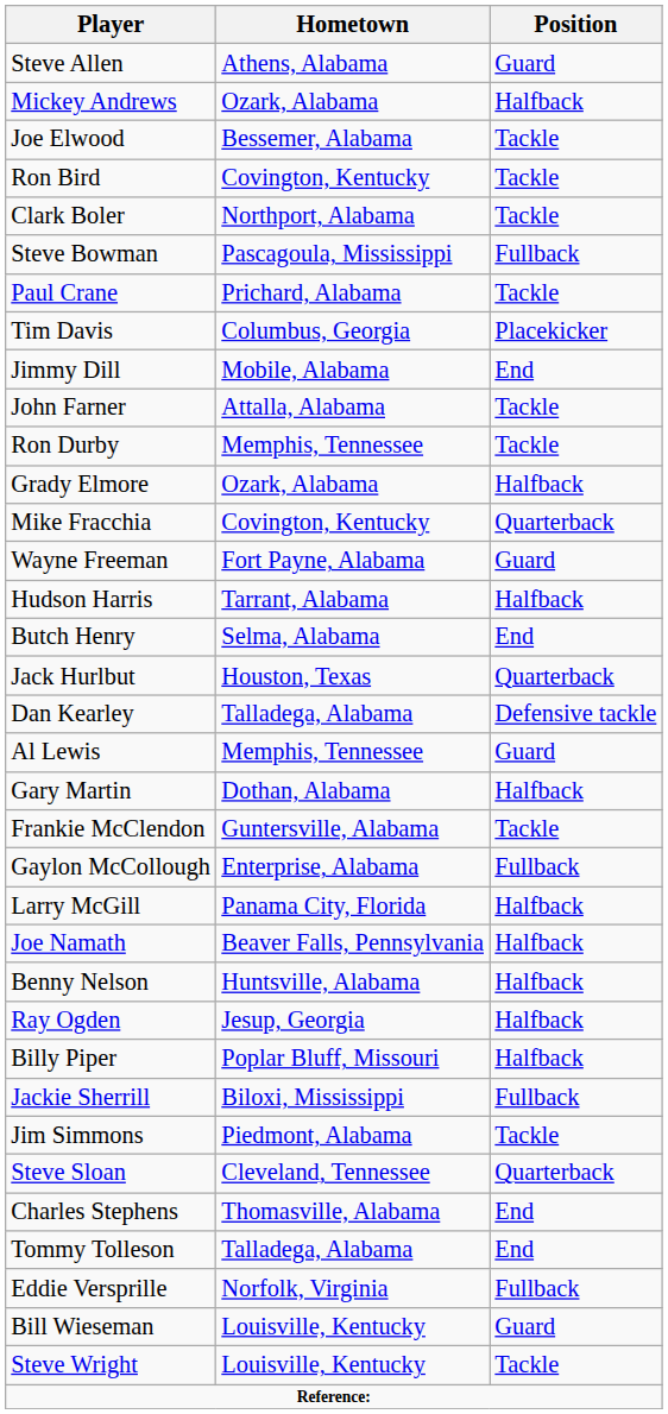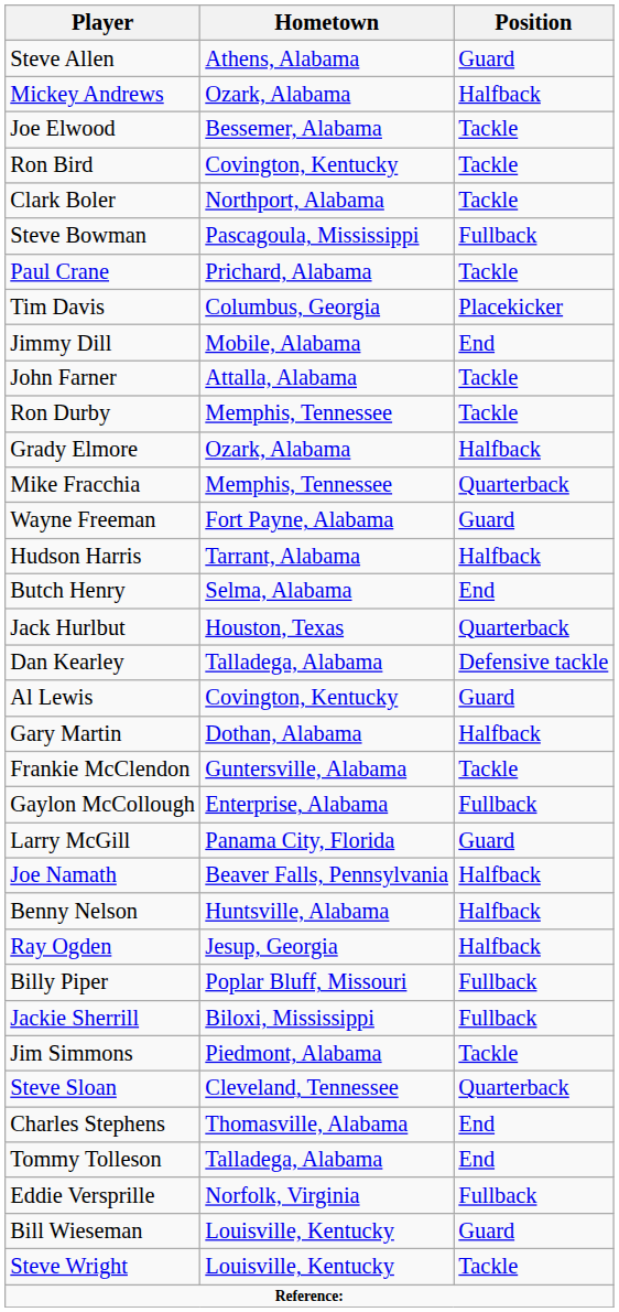Mike Fracchia | Hometown: Covington, Kentucky -> Memphis, Tennessee
Al Lewis | Hometown: Memphis, Tennessee -> Covington, Kentucky
Larry McGill | Position: Halfback -> Guard
Billy Piper | Position: Halfback -> Fullback
